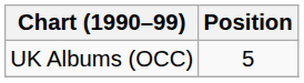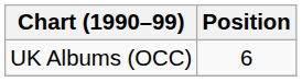UK Albums (OCC) | Position: 5 -> 6
